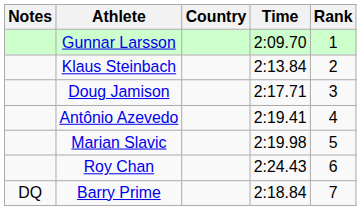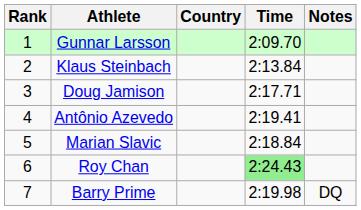columns swapped: Rank <-> Notes
Marian Slavic | Time: 2:19.98 -> 2:18.84
Roy Chan | Time: no background -> lightgreen background
Barry Prime | Time: 2:18.84 -> 2:19.98
